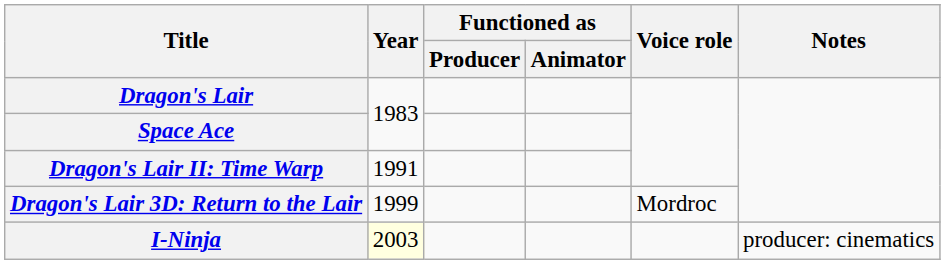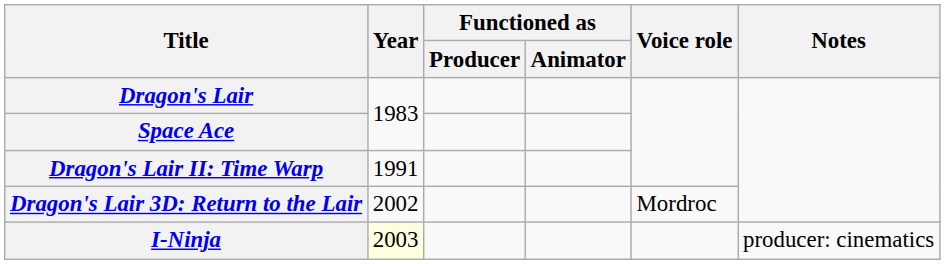Dragon's Lair 3D: Return to the Lair | Year: 1999 -> 2002
